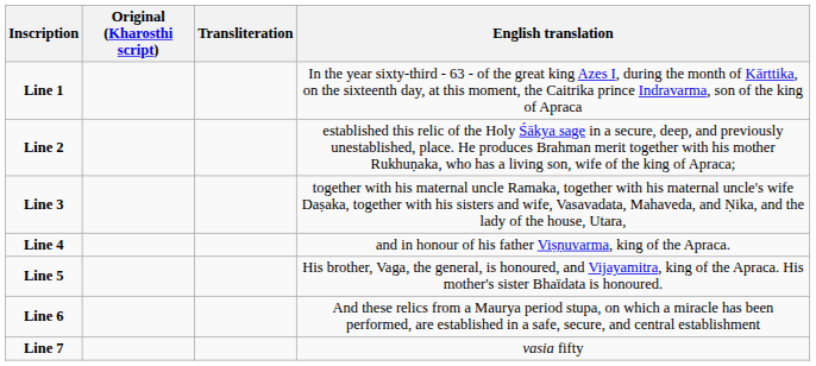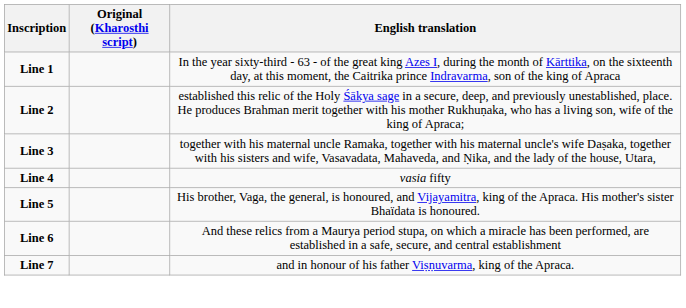- column: Transliteration
Line 4 | English translation: and in honour of his father Viṣṇuvarma, king of the Apraca. -> vasia fifty
Line 7 | English translation: vasia fifty -> and in honour of his father Viṣṇuvarma, king of the Apraca.
